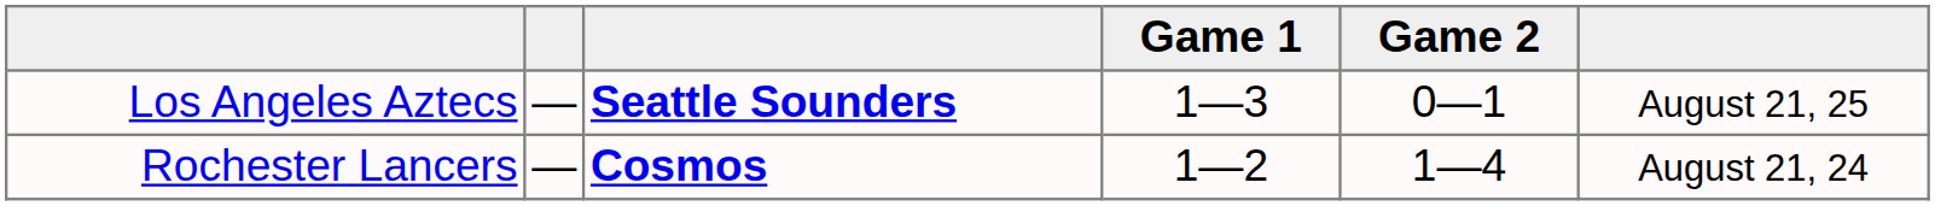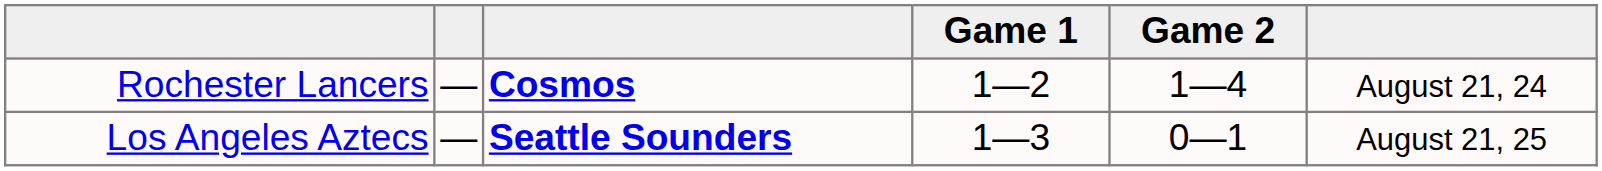rows swapped: Los Angeles Aztecs <-> Rochester Lancers
